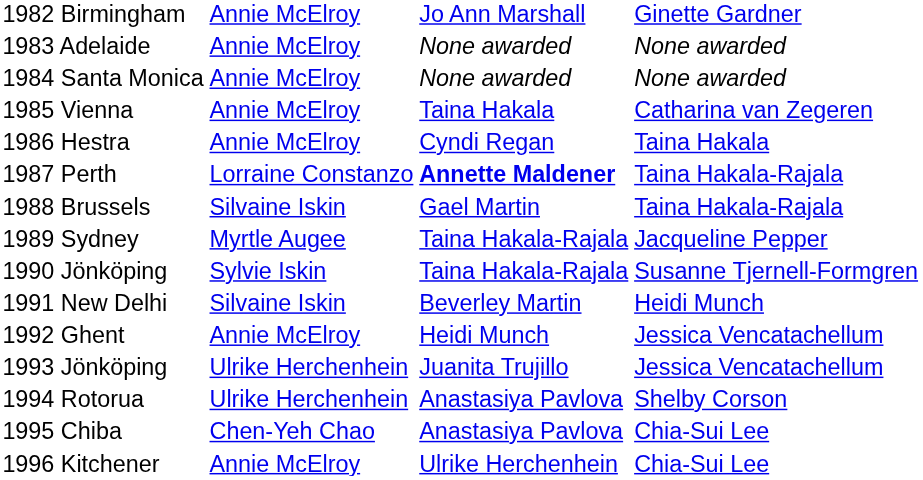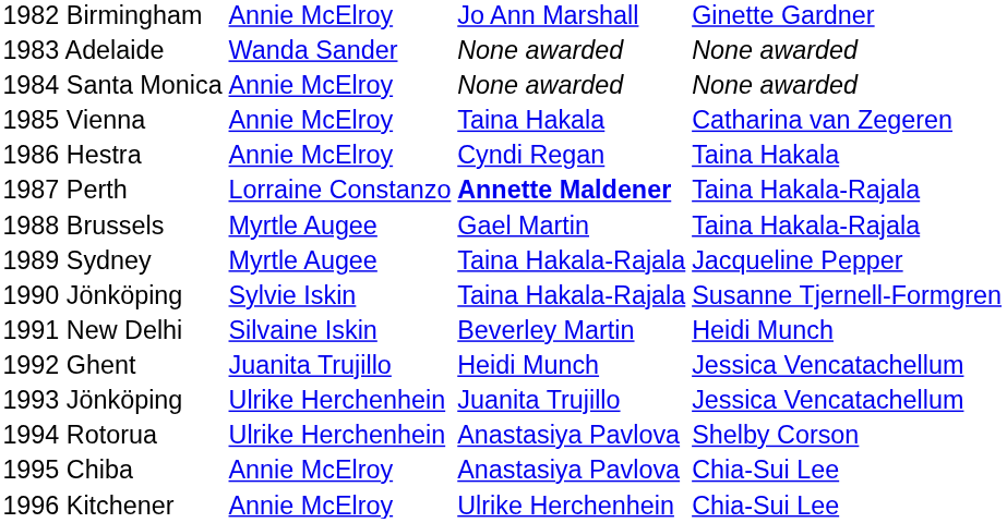1983 Adelaide | column 2: Annie McElroy -> Wanda Sander
1988 Brussels | column 2: Silvaine Iskin -> Myrtle Augee
1992 Ghent | column 2: Annie McElroy -> Juanita Trujillo
1995 Chiba | column 2: Chen-Yeh Chao -> Annie McElroy
